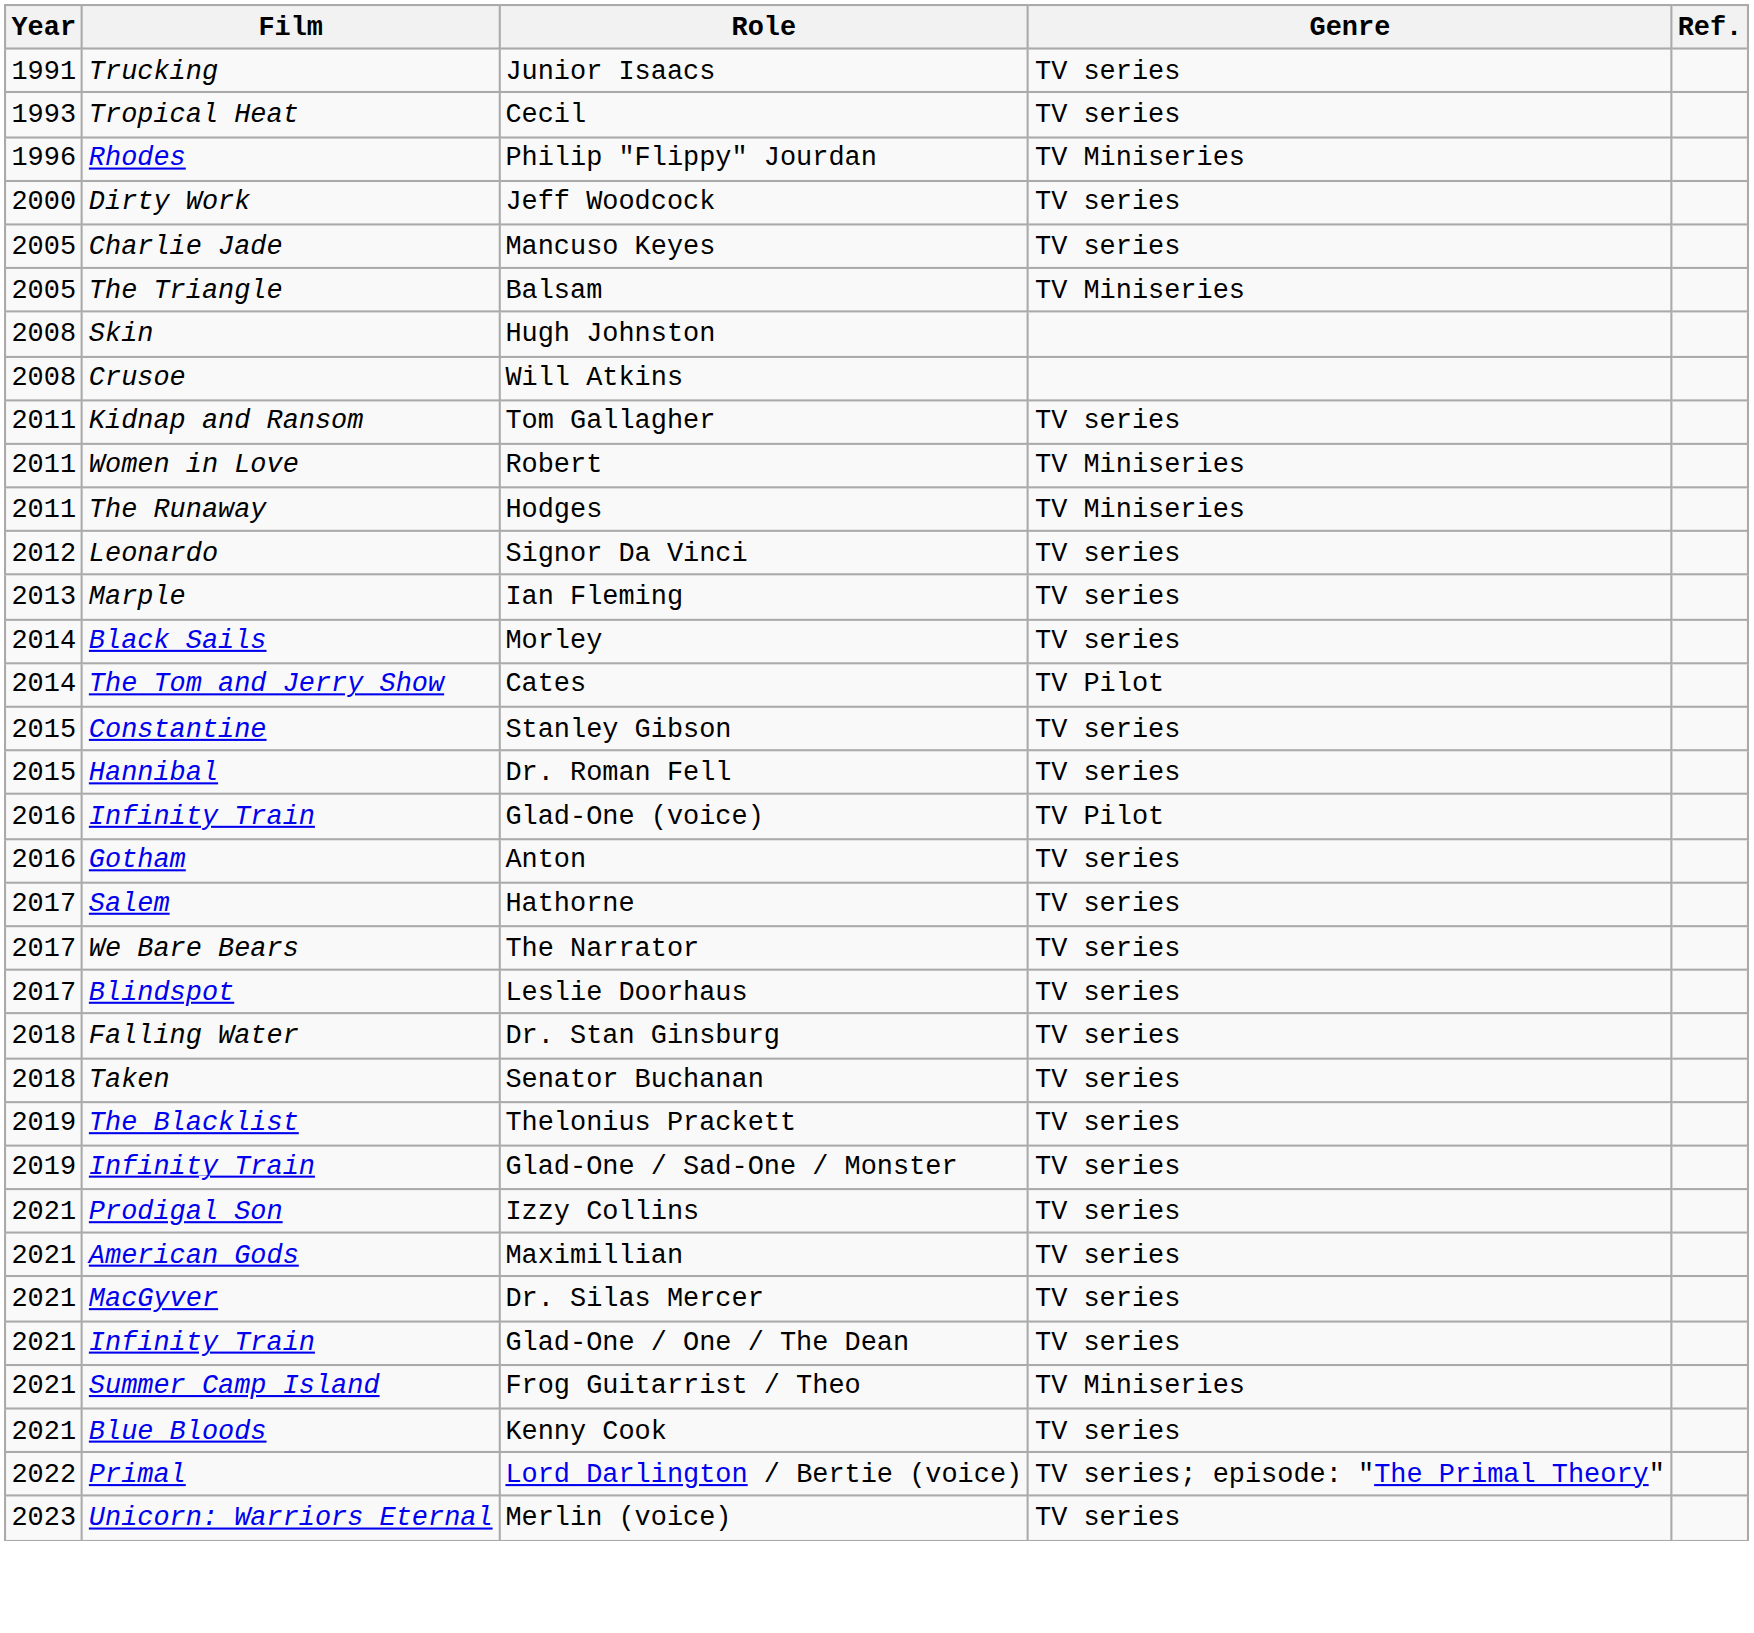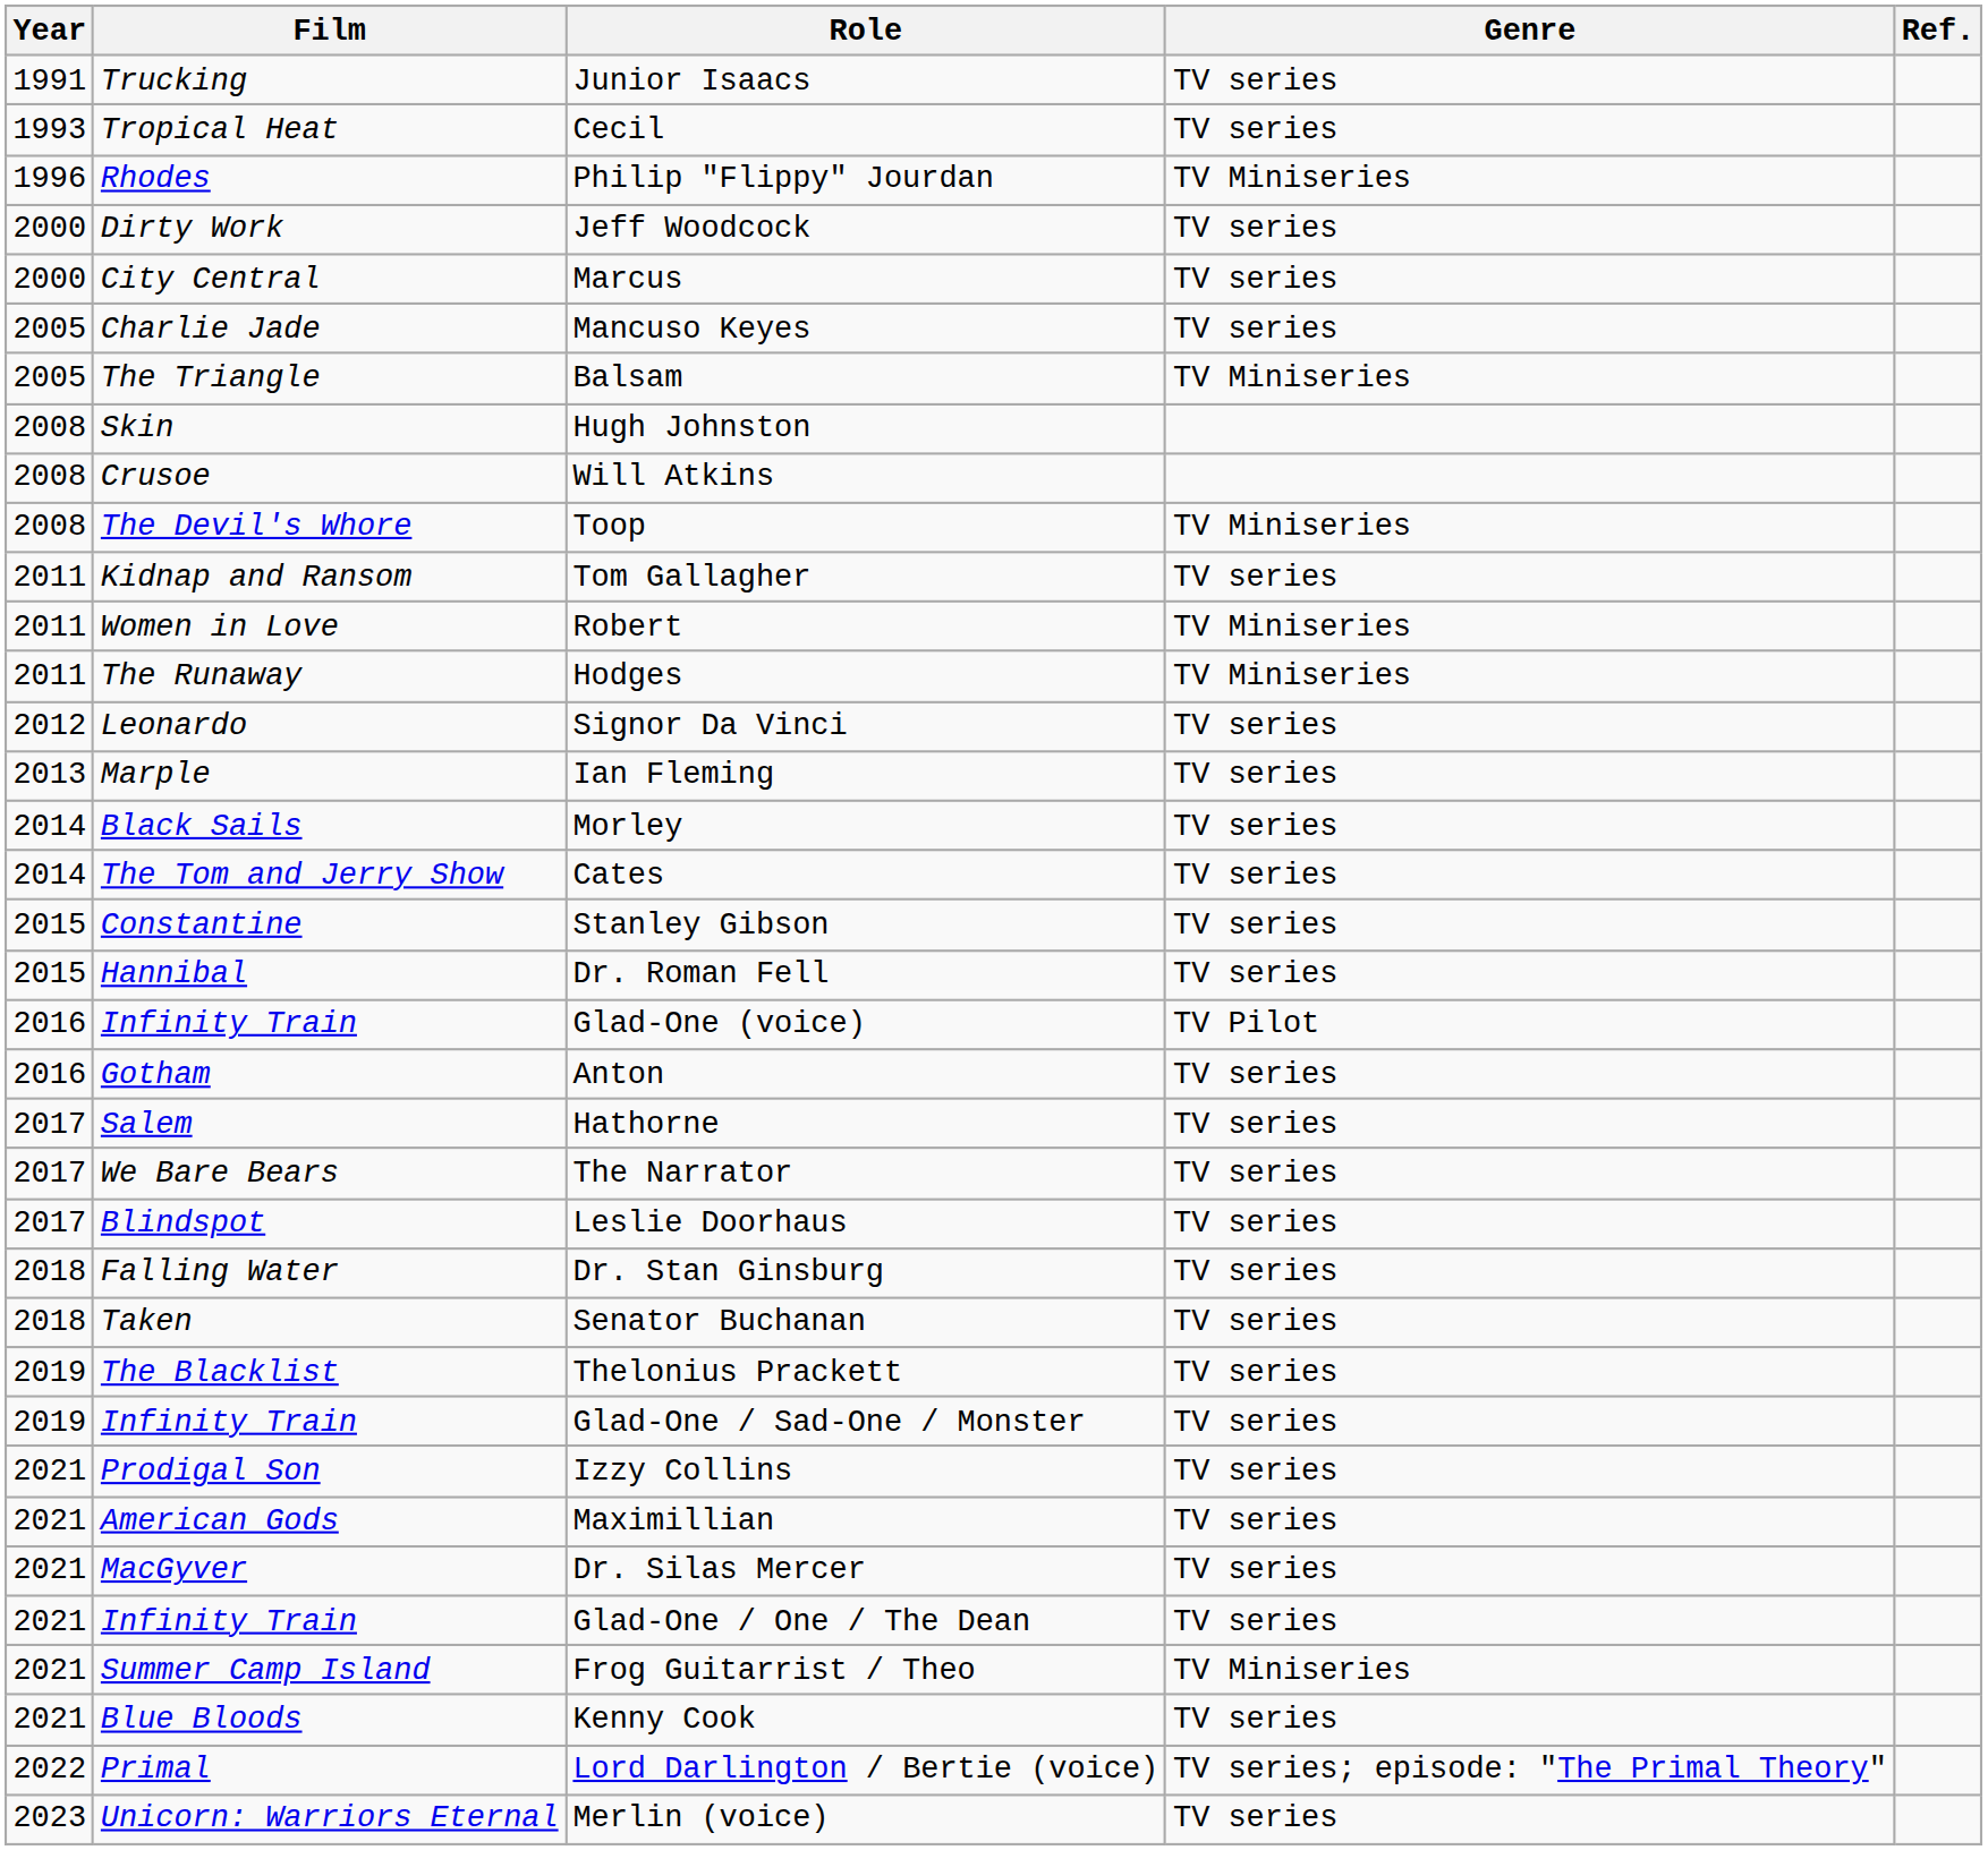+ row: 2000 | City Central | Marcus | TV series
+ row: 2008 | The Devil's Whore | Toop | TV Miniseries
Cates | Genre: TV Pilot -> TV series
